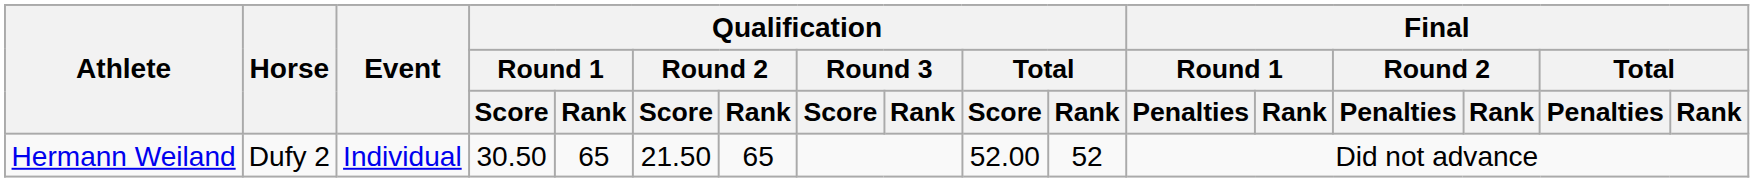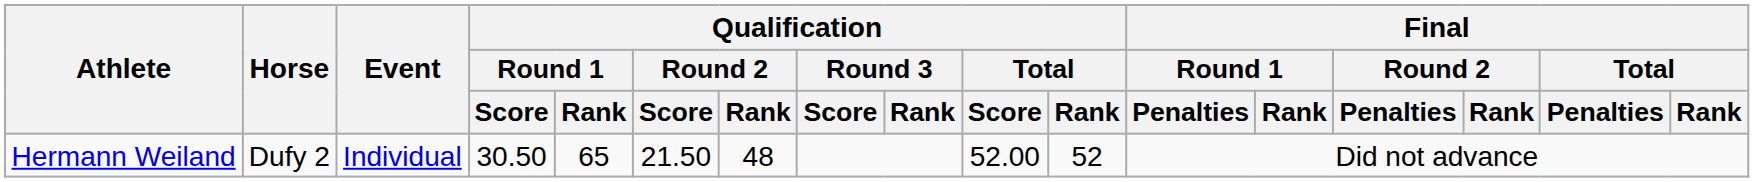Hermann Weiland | Qualification / Round 2 / Rank: 65 -> 48
